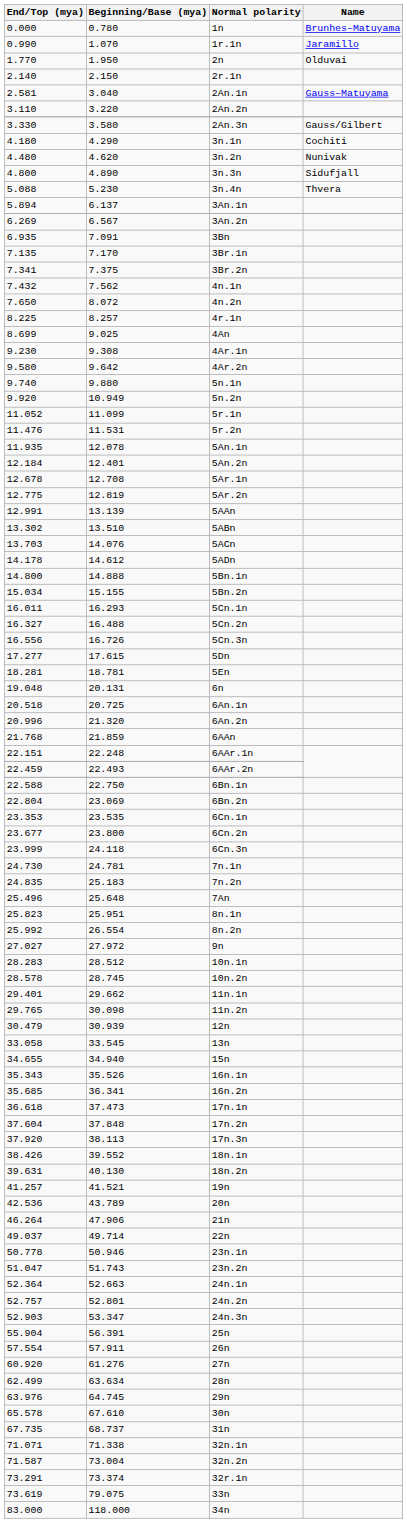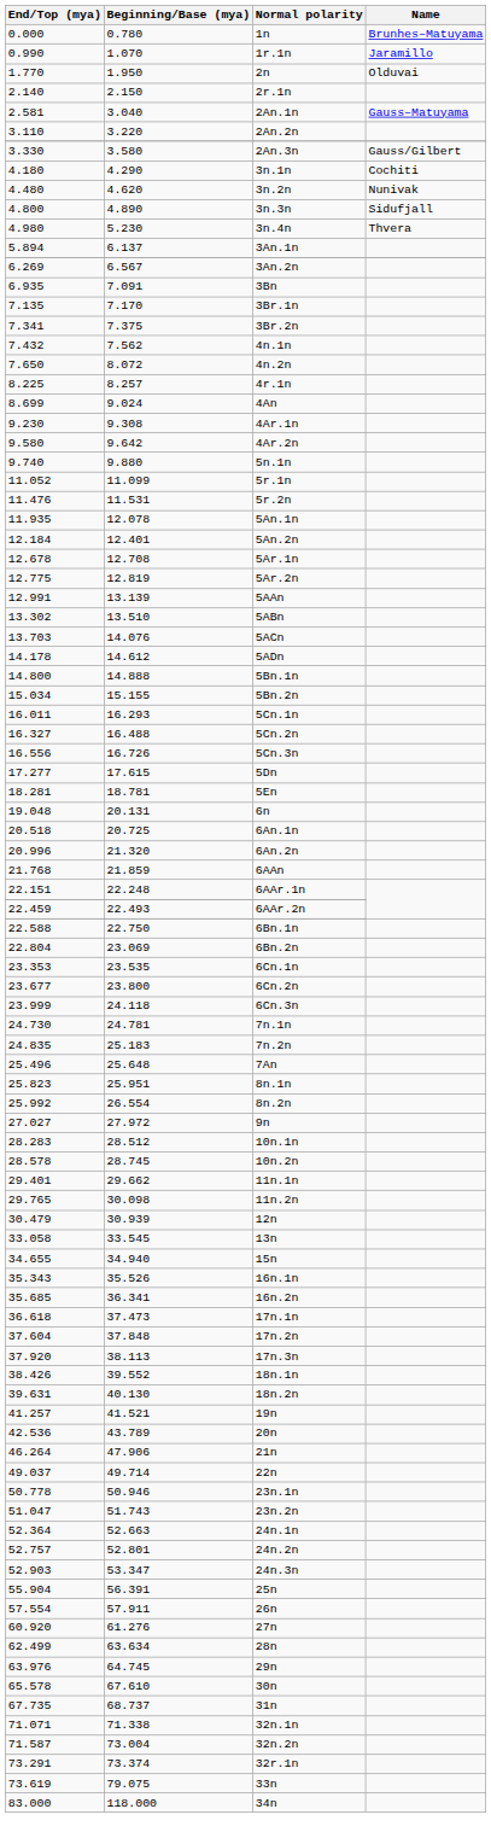3n.4n | End/Top (mya): 5.088 -> 4.980
4An | Beginning/Base (mya): 9.025 -> 9.024
- row: 9.920 | 10.949 | 5n.2n
